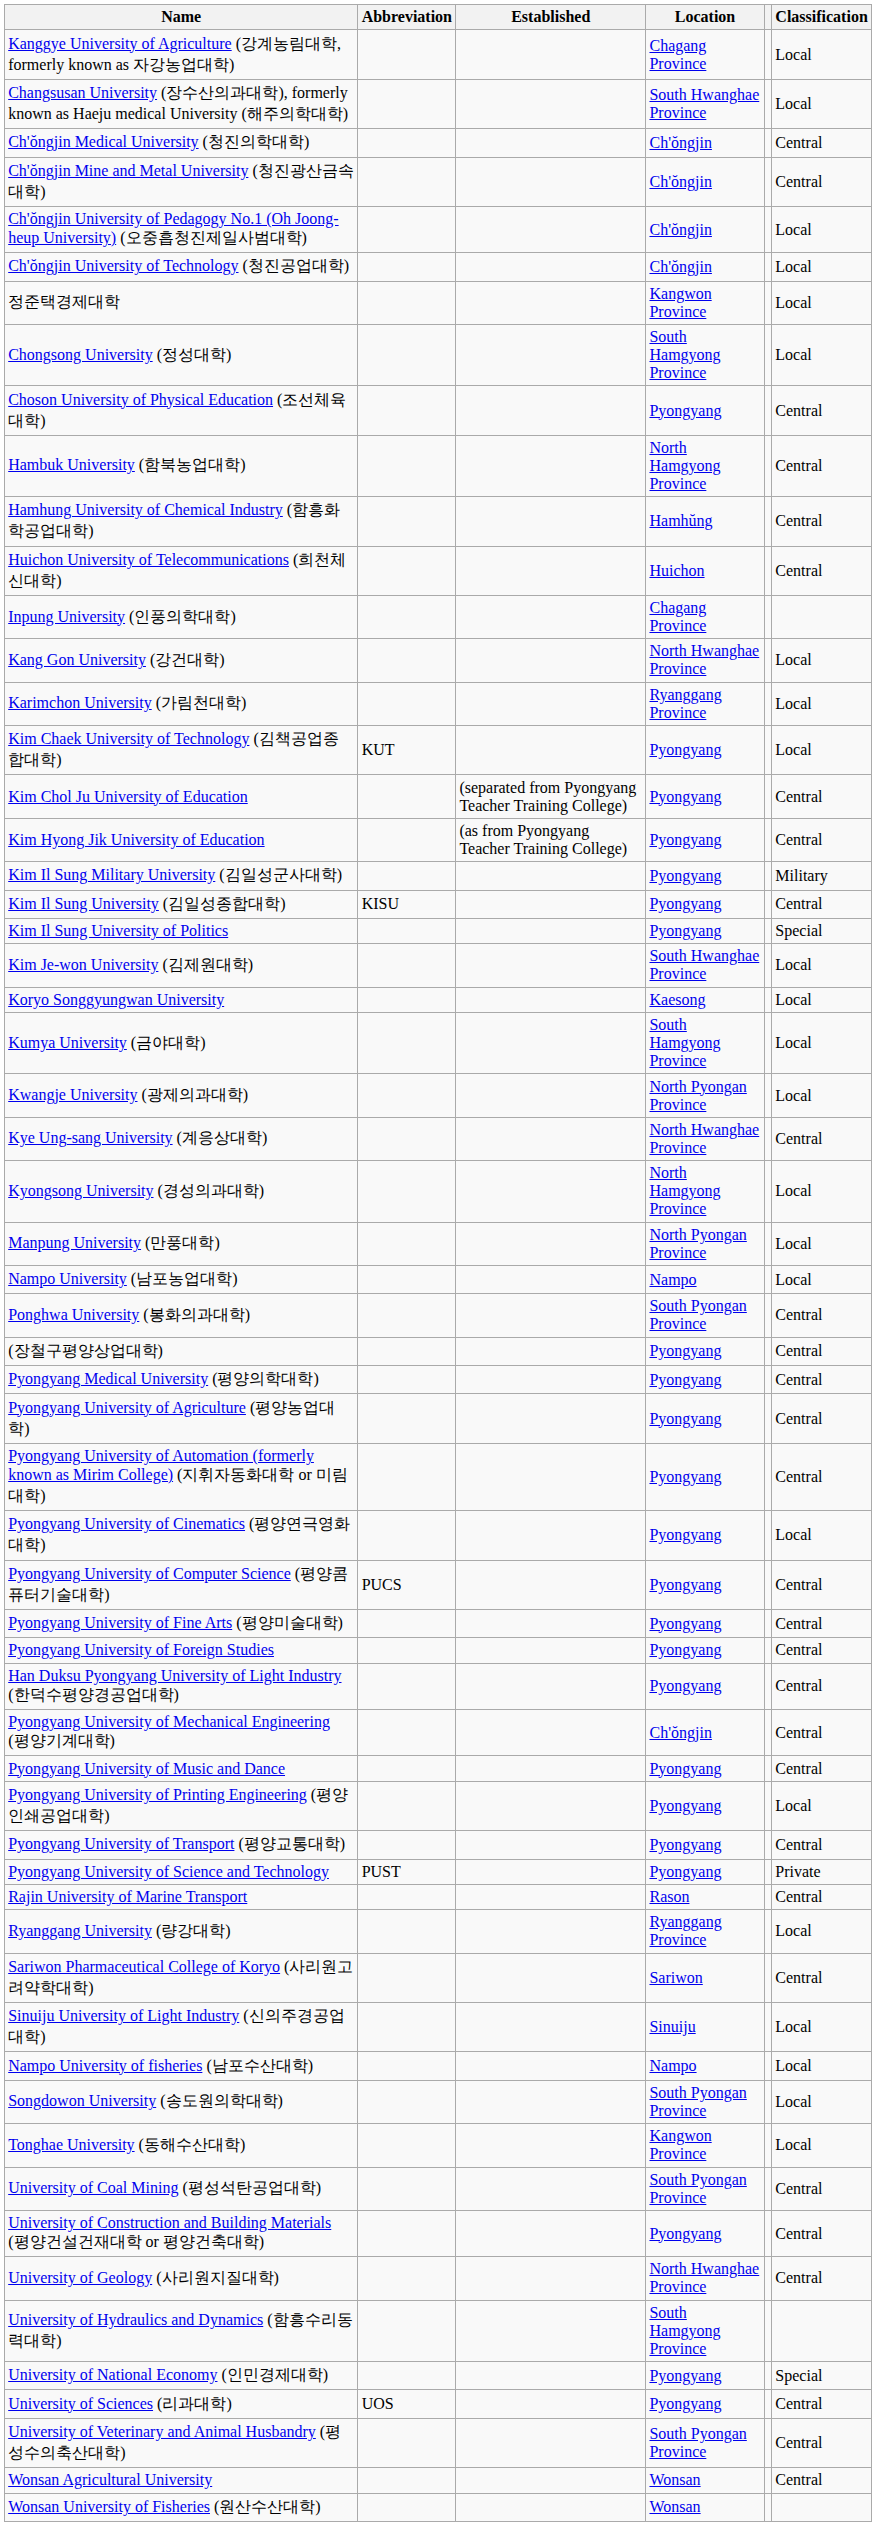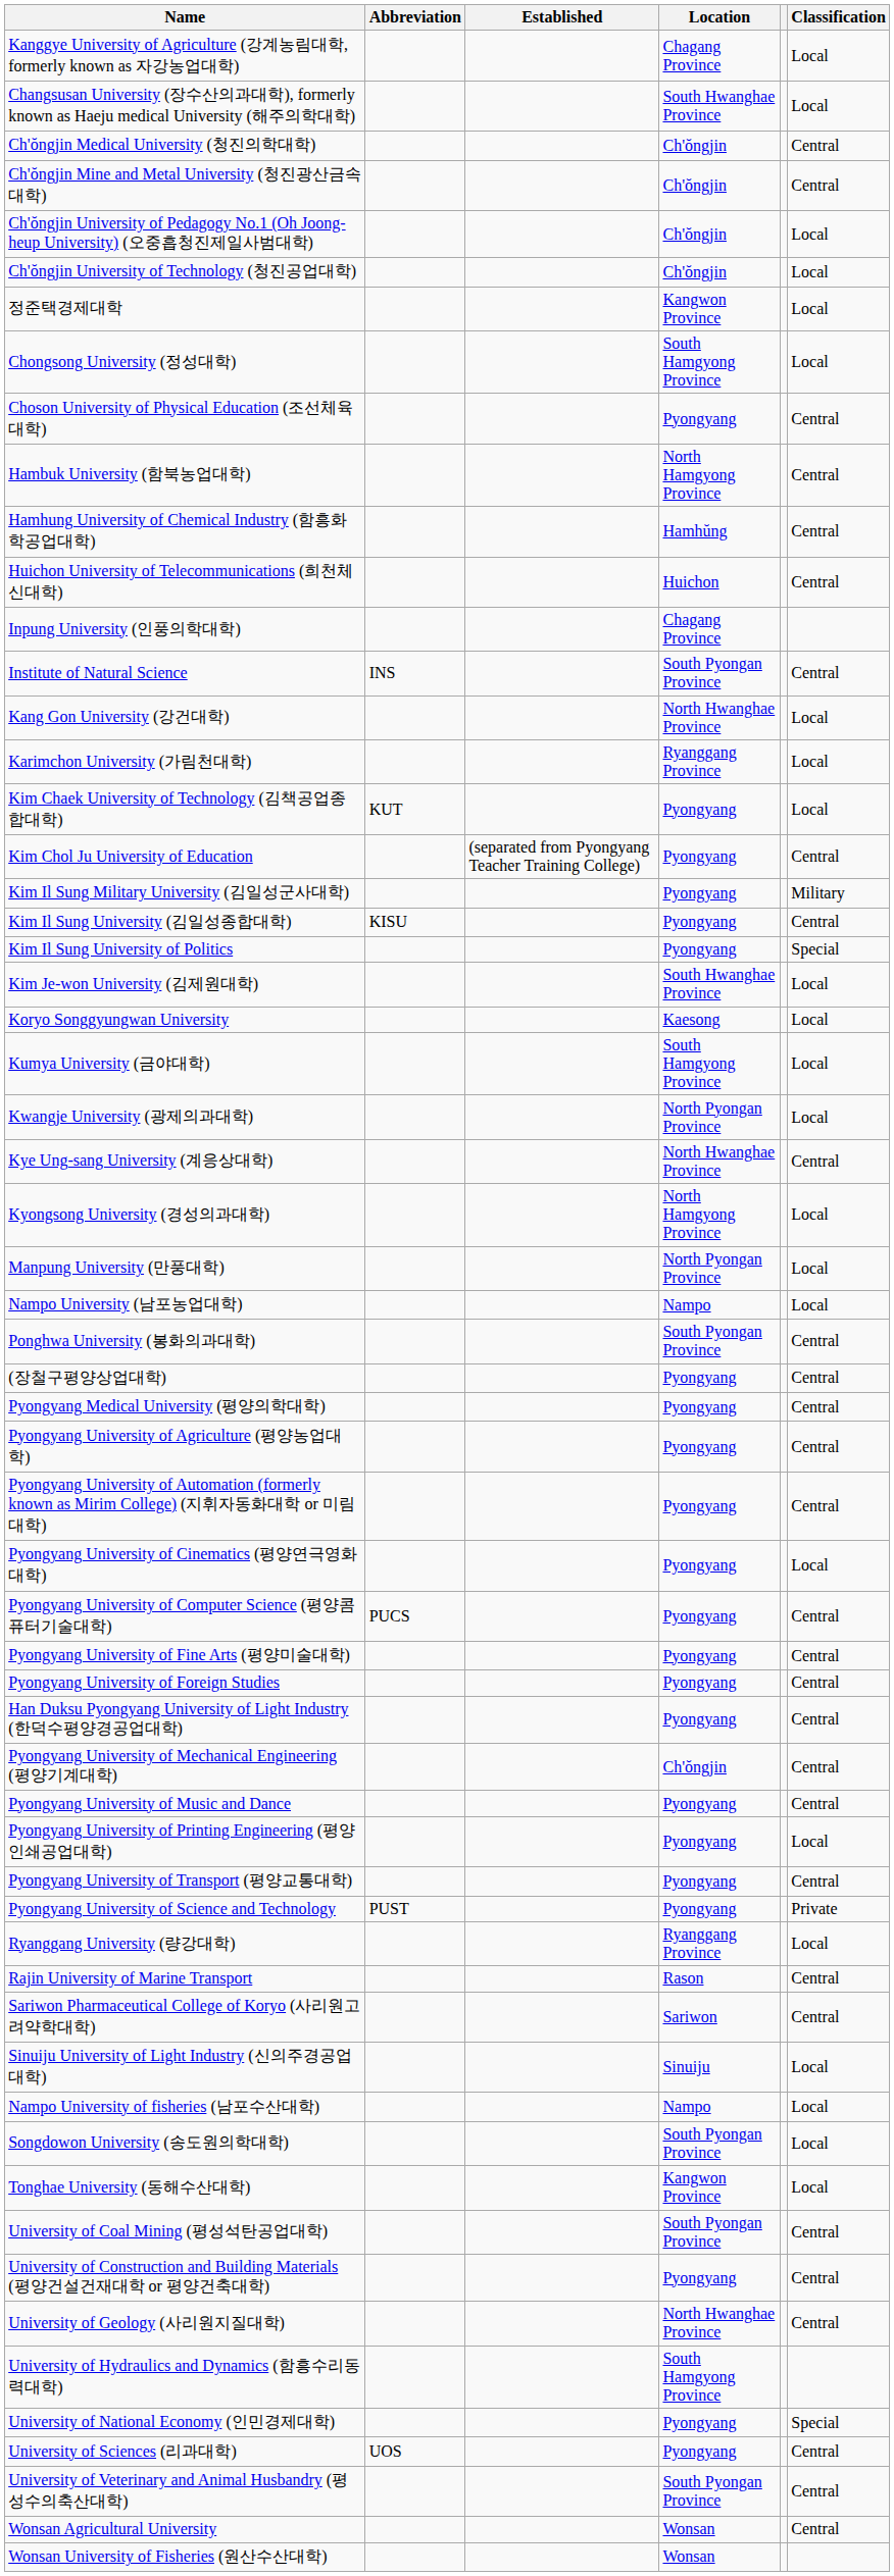+ row: Institute of Natural Science | INS | South Pyongan Province | Central
- row: Kim Hyong Jik University of Education | (as from Pyongyang Teacher Training College) | Pyongyang | Central
rows swapped: Rajin University of Marine Transport <-> Ryanggang University (량강대학)
